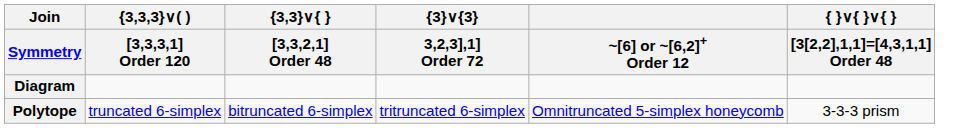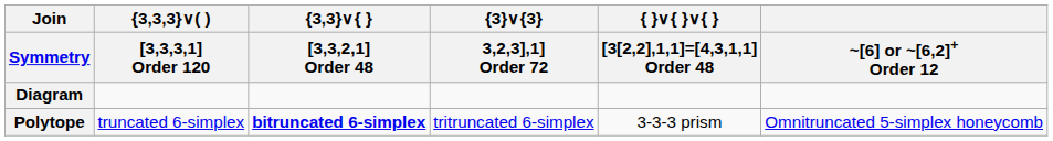columns swapped: { }∨{ }∨{ } / [3[2,2],1,1]=[4,3,1,1] Order 48 <-> ~[6] or ~[6,2]+ Order 12
Polytope | {3,3}∨{ } / [3,3,2,1] Order 48: normal -> bold
